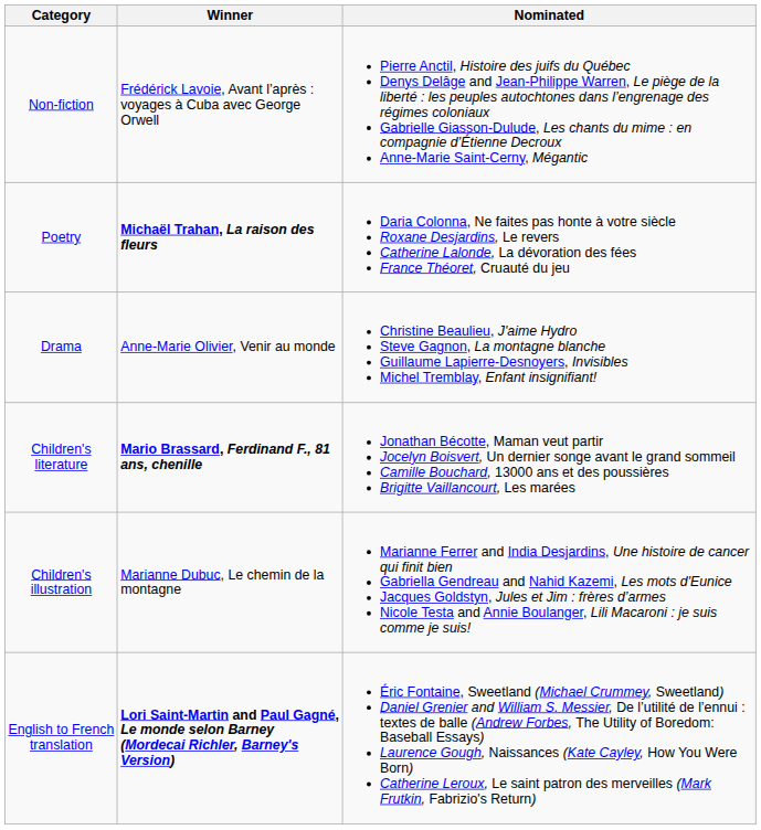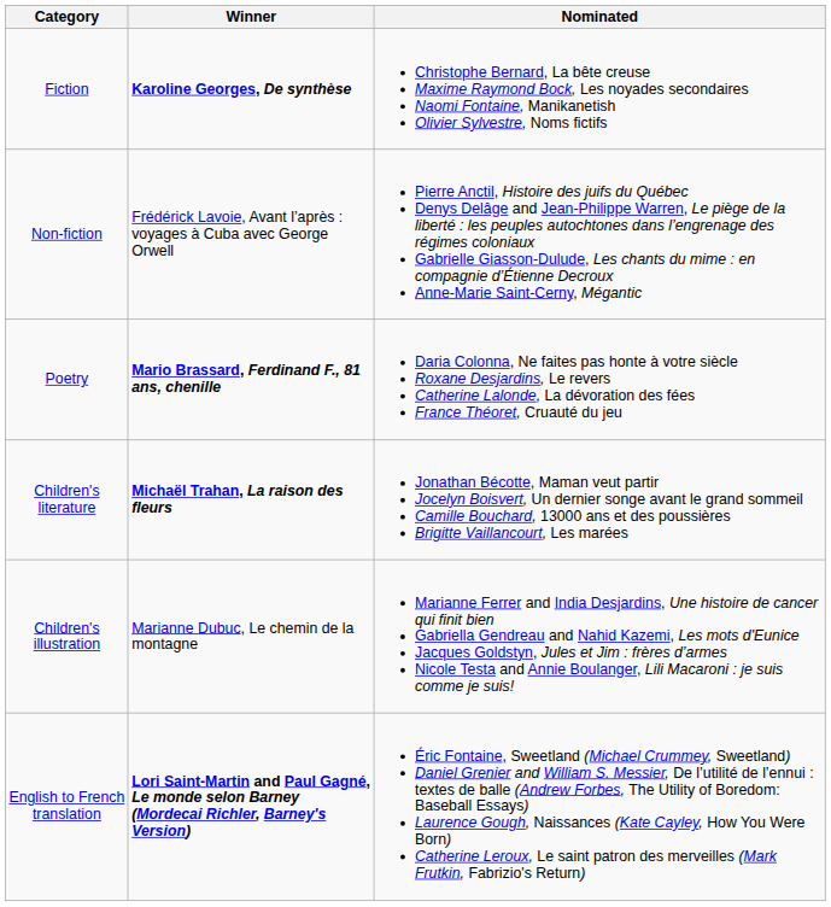+ row: Fiction | Karoline Georges, De synthèse | Christophe Bernard, La bête creuse Maxime Raymond Bock, Les noyades secondaires Naomi Fontaine, Manikanetish Olivier Sylvestre, Noms fictifs
Poetry | Winner: Michaël Trahan, La raison des fleurs -> Mario Brassard, Ferdinand F., 81 ans, chenille
- row: Drama | Anne-Marie Olivier, Venir au monde | Christine Beaulieu, J'aime Hydro Steve Gagnon, La montagne blanche Guillaume Lapierre-Desnoyers, Invisibles Michel Tremblay, Enfant insignifiant!
Children's literature | Winner: Mario Brassard, Ferdinand F., 81 ans, chenille -> Michaël Trahan, La raison des fleurs
